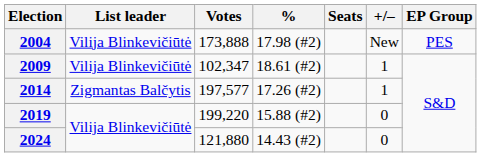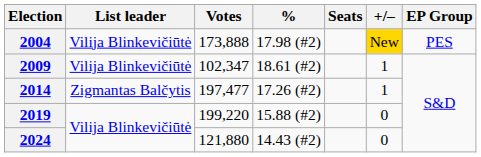2004 | +/–: no background -> gold background
2014 | Votes: 197,577 -> 197,477
